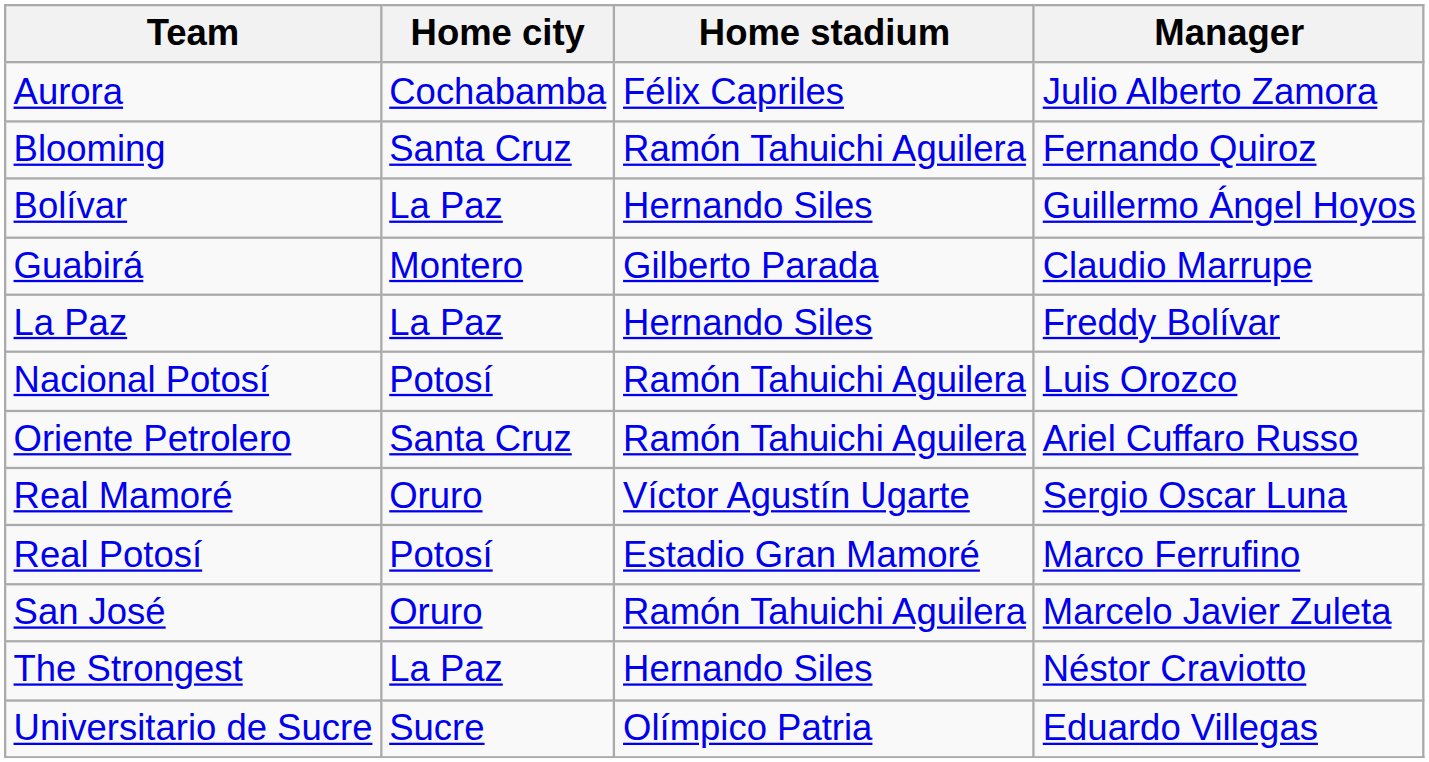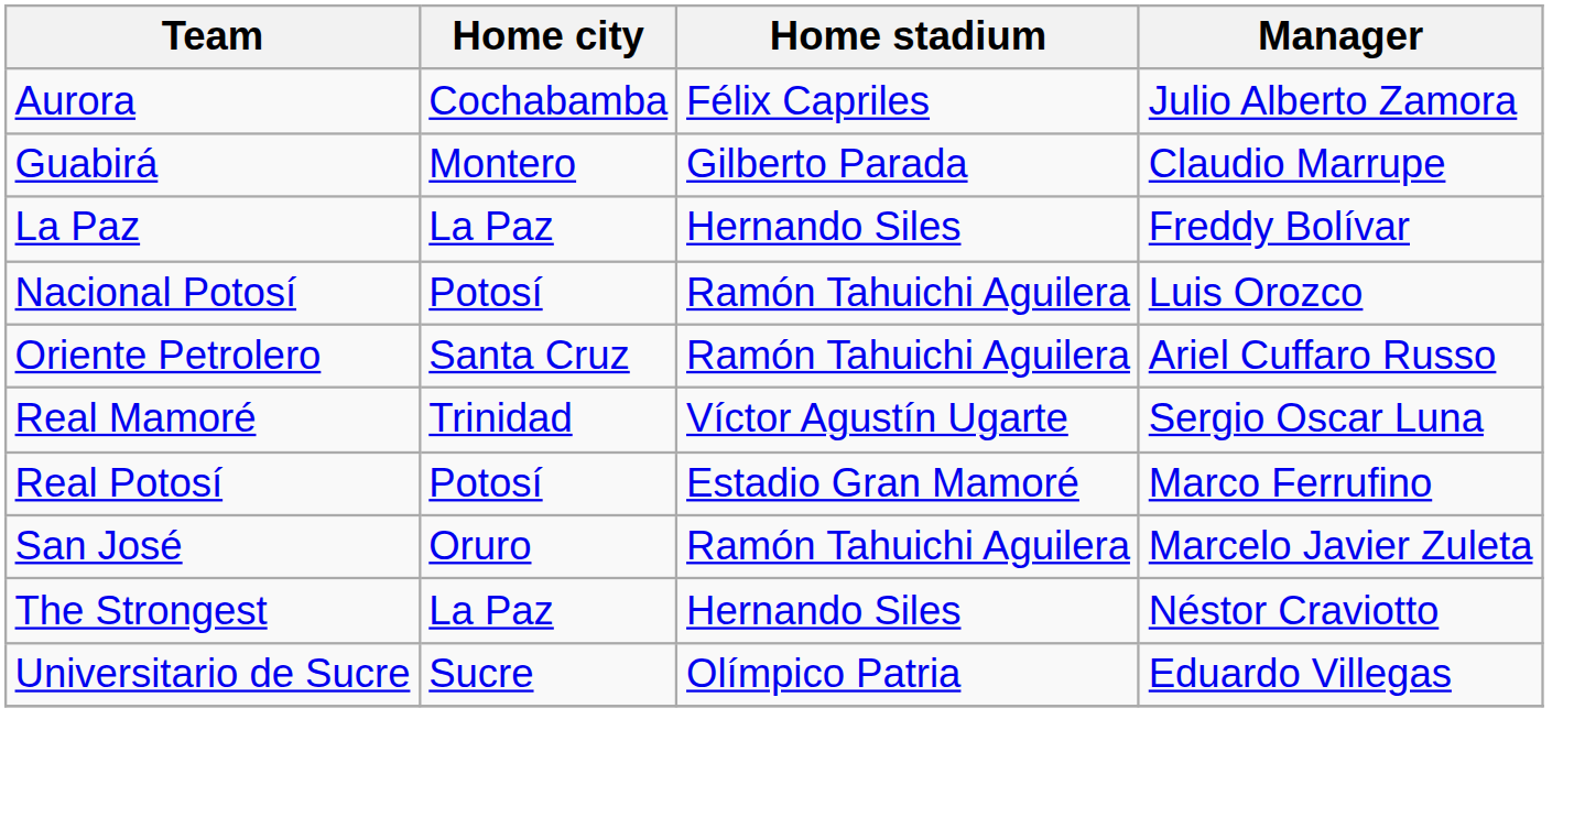- row: Blooming | Santa Cruz | Ramón Tahuichi Aguilera | Fernando Quiroz
- row: Bolívar | La Paz | Hernando Siles | Guillermo Ángel Hoyos
Real Mamoré | Home city: Oruro -> Trinidad
